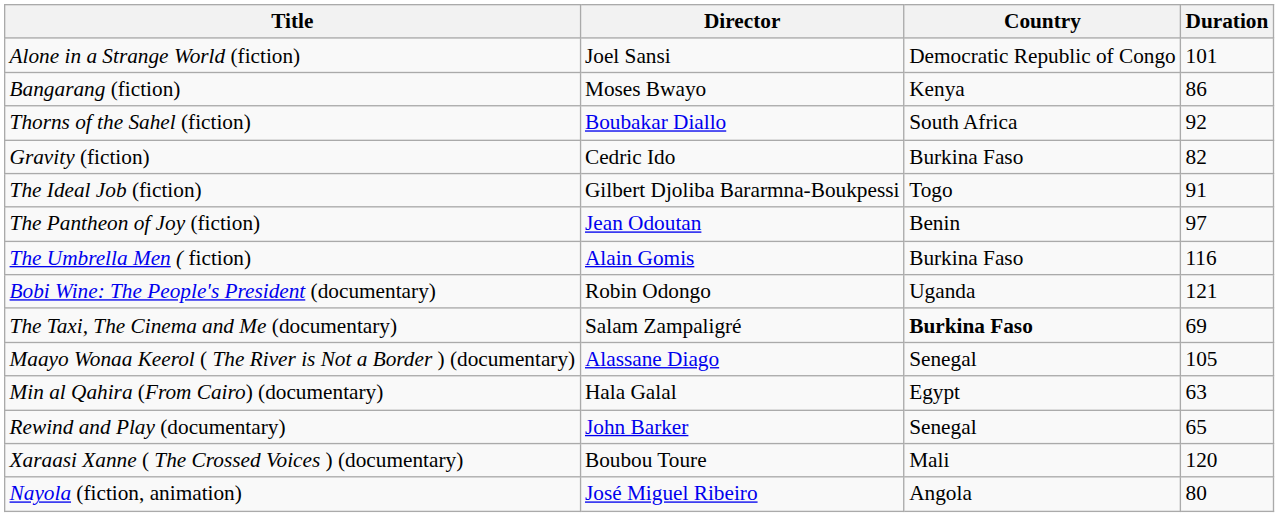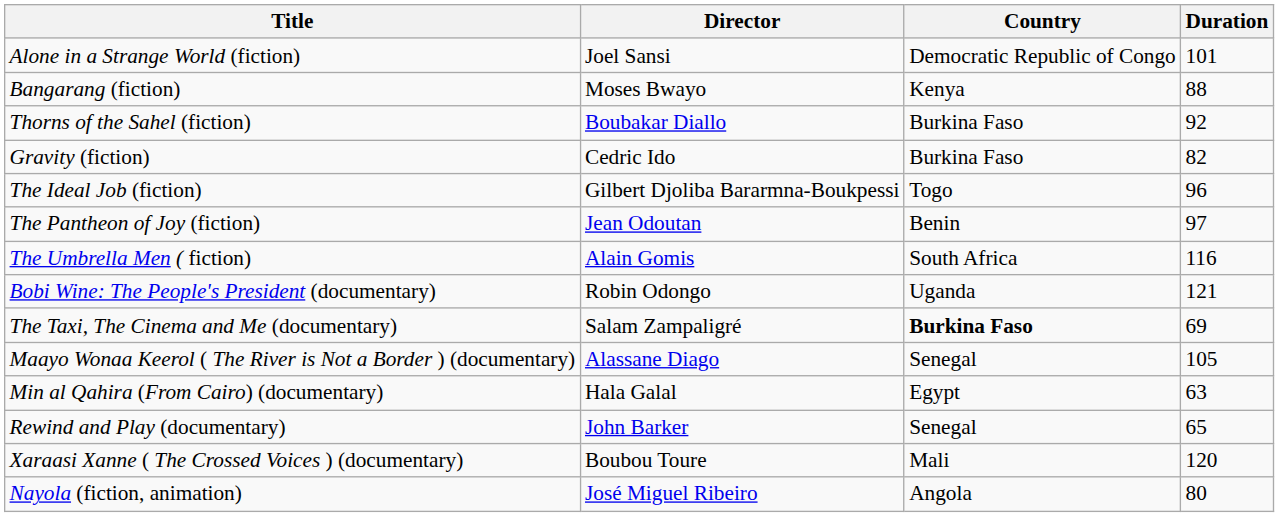Bangarang (fiction) | Duration: 86 -> 88
Thorns of the Sahel (fiction) | Country: South Africa -> Burkina Faso
The Ideal Job (fiction) | Duration: 91 -> 96
The Umbrella Men ( fiction) | Country: Burkina Faso -> South Africa
